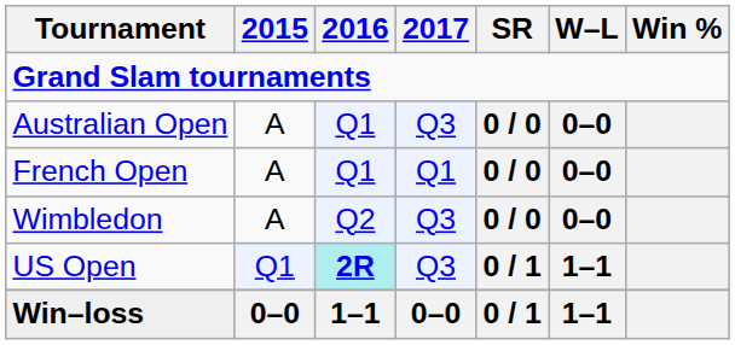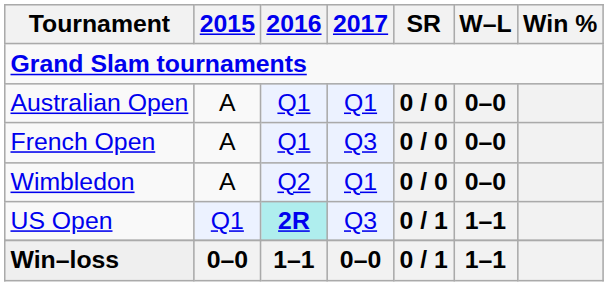Australian Open | 2017: Q3 -> Q1
French Open | 2017: Q1 -> Q3
Wimbledon | 2017: Q3 -> Q1
